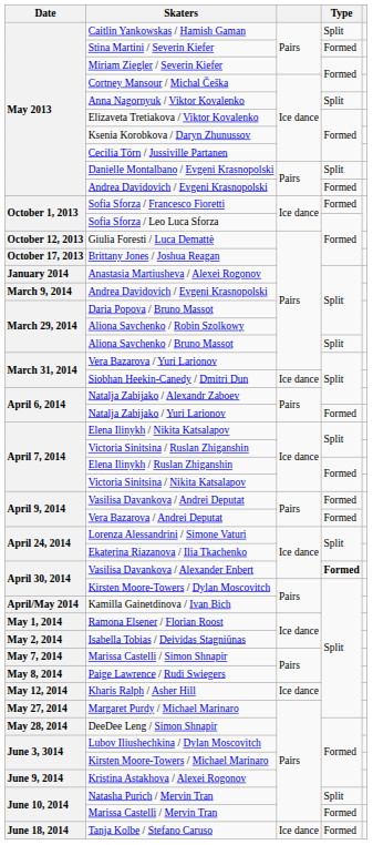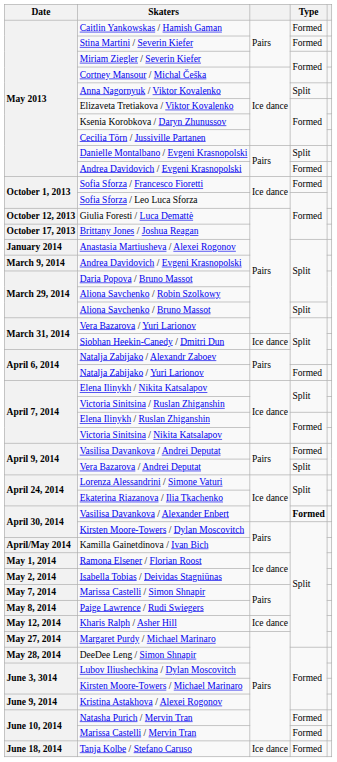Caitlin Yankowskas / Hamish Gaman | Type: Split -> Formed
Vera Bazarova / Andrei Deputat | Type: Formed -> Split
Natasha Purich / Mervin Tran | Type: Split -> Formed
